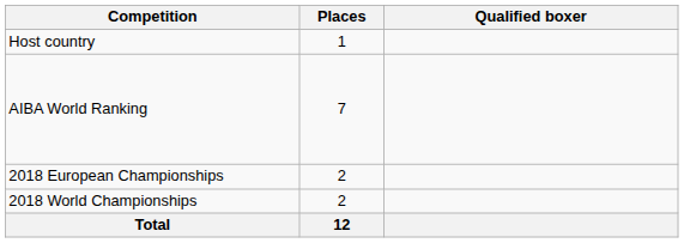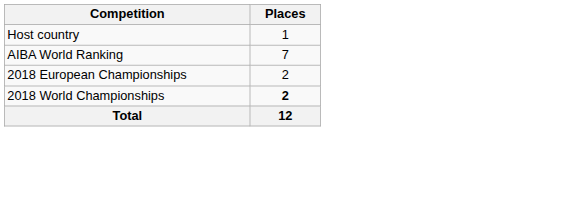- column: Qualified boxer
2018 World Championships | Places: normal -> bold
